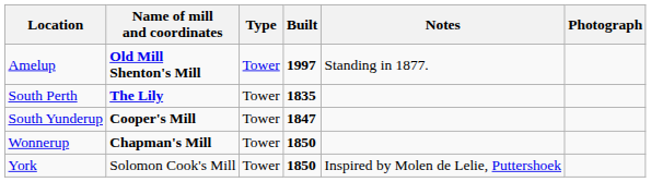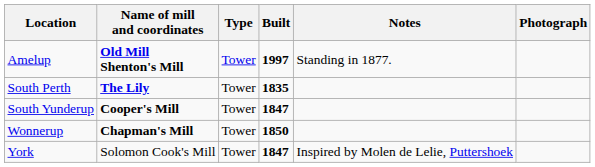York | Built: 1850 -> 1847
